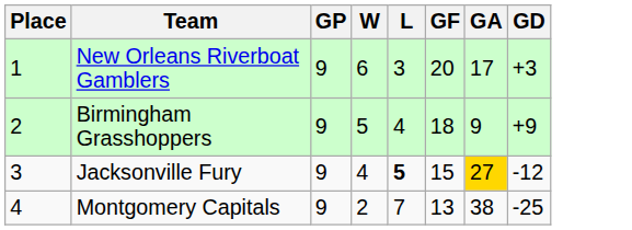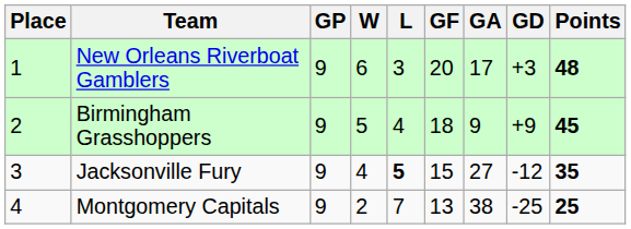+ column: Points | 48 | 45 | 35 | 25
Jacksonville Fury | GA: gold background -> no background
